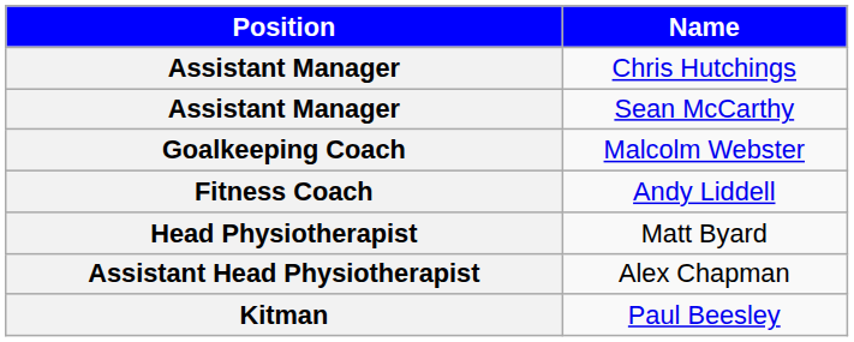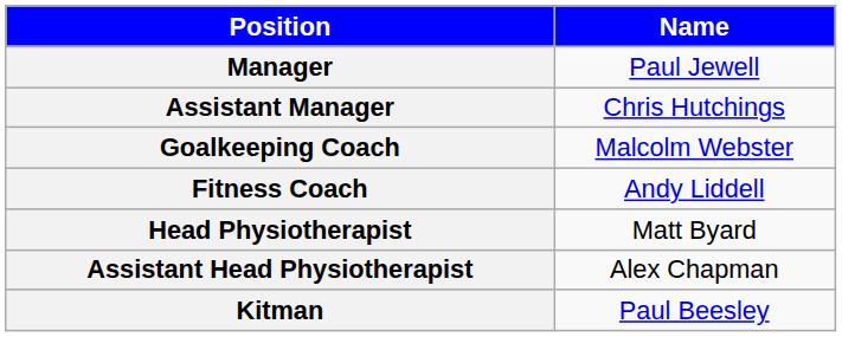+ row: Manager | Paul Jewell
- row: Assistant Manager | Sean McCarthy
